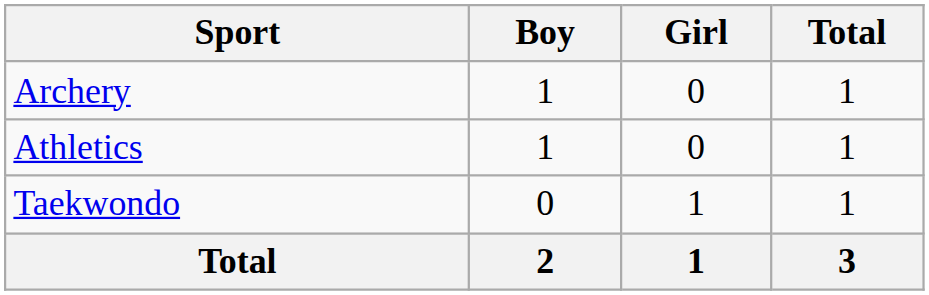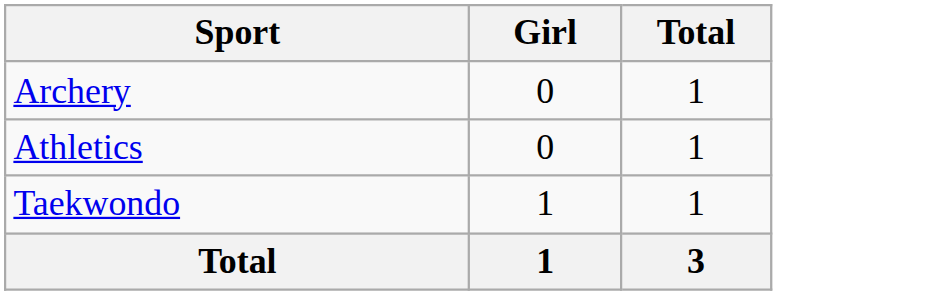- column: Boy | 1 | 1 | 0 | 2
